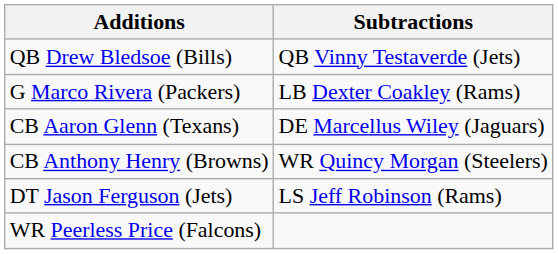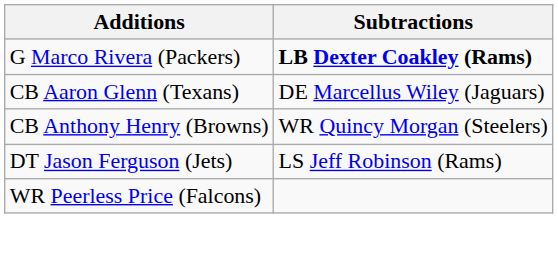- row: QB Drew Bledsoe (Bills) | QB Vinny Testaverde (Jets)
G Marco Rivera (Packers) | Subtractions: normal -> bold
